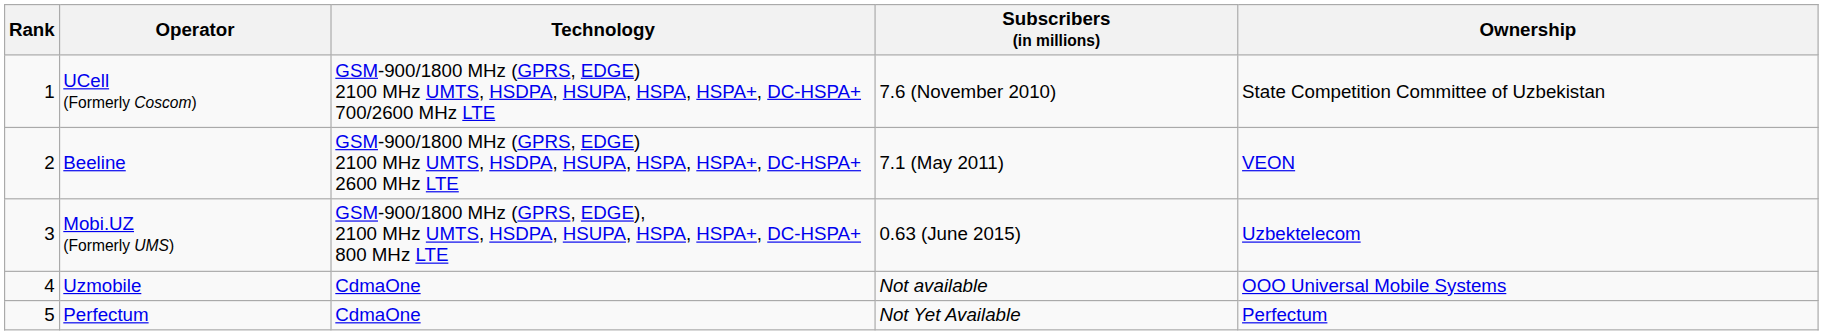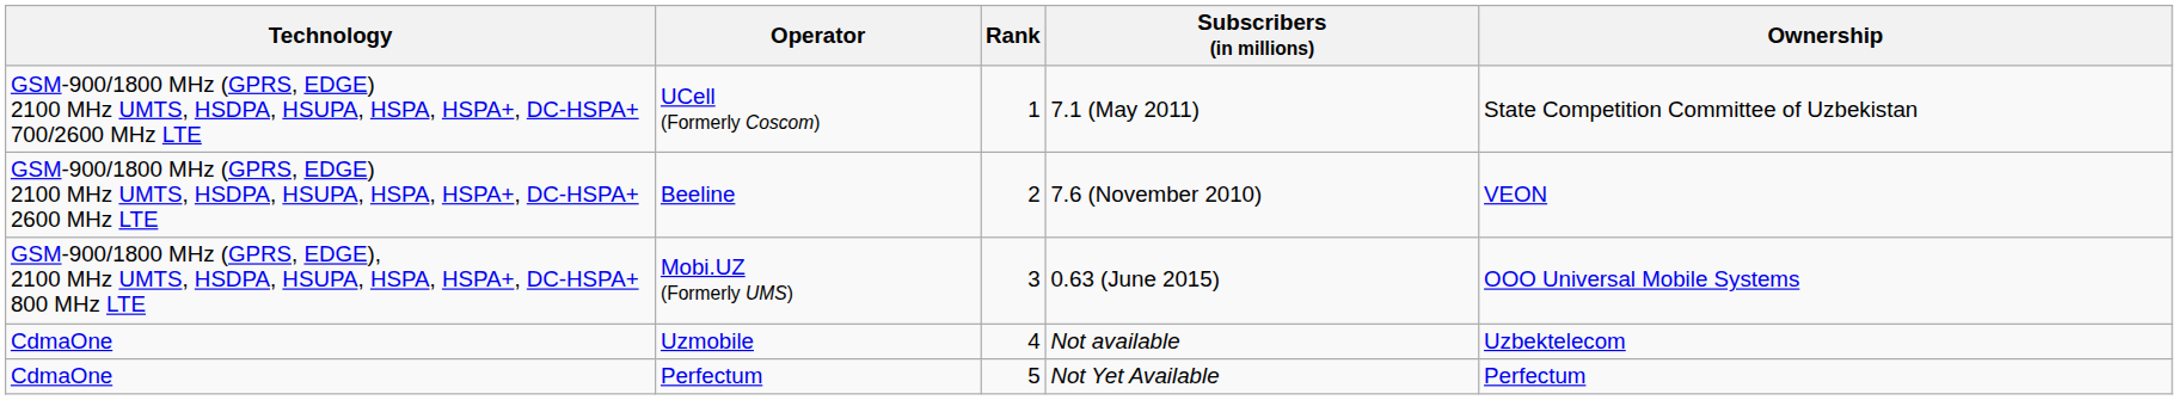columns swapped: Rank <-> Technology
UCell (Formerly Coscom) | Subscribers (in millions): 7.6 (November 2010) -> 7.1 (May 2011)
Beeline | Subscribers (in millions): 7.1 (May 2011) -> 7.6 (November 2010)
Mobi.UZ (Formerly UMS) | Ownership: Uzbektelecom -> ООО Universal Mobile Systems
Uzmobile | Ownership: ООО Universal Mobile Systems -> Uzbektelecom
